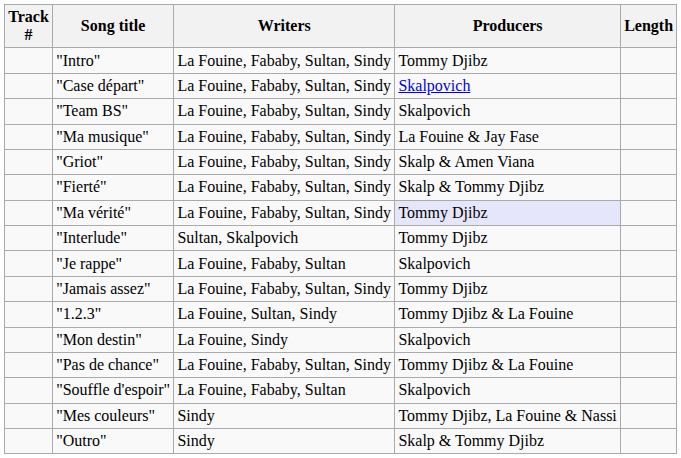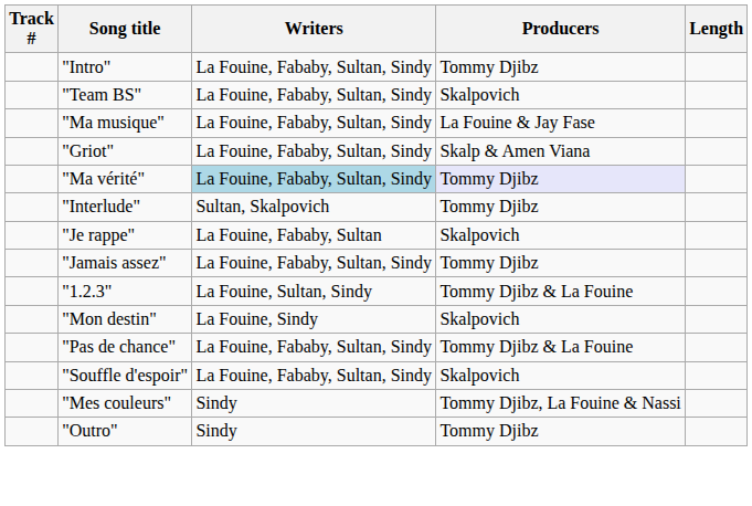- row: "Case départ" | La Fouine, Fababy, Sultan, Sindy | Skalpovich
- row: "Fierté" | La Fouine, Fababy, Sultan, Sindy | Skalp & Tommy Djibz
"Ma vérité" | Writers: no background -> lightblue background
"Souffle d'espoir" | Writers: La Fouine, Fababy, Sultan -> La Fouine, Fababy, Sultan, Sindy
"Outro" | Producers: Skalp & Tommy Djibz -> Tommy Djibz
